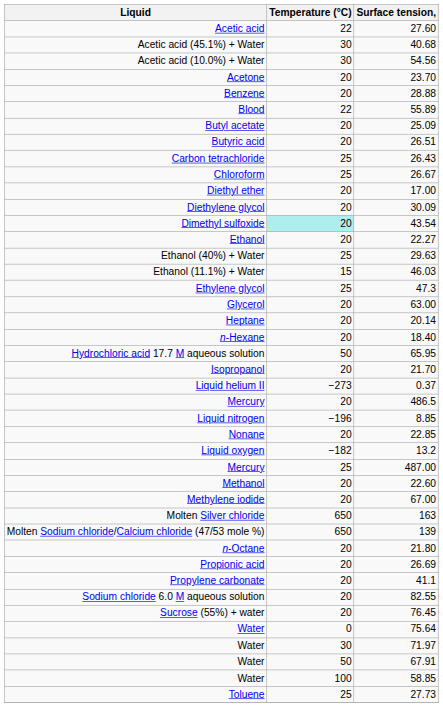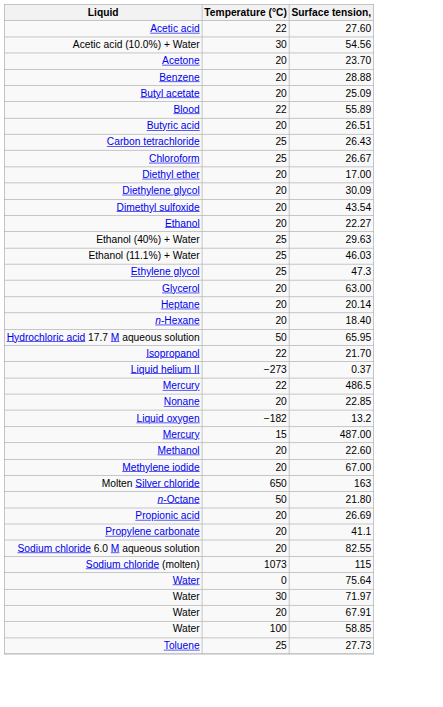- row: Acetic acid (45.1%) + Water | 30 | 40.68
rows swapped: Blood <-> Butyl acetate
Dimethyl sulfoxide | Temperature (°C): paleturquoise background -> no background
Ethanol (11.1%) + Water | Temperature (°C): 15 -> 25
Isopropanol | Temperature (°C): 20 -> 22
Mercury / 486.5 | Temperature (°C): 20 -> 22
- row: Liquid nitrogen | −196 | 8.85
Mercury / 487.00 | Temperature (°C): 25 -> 15
- row: Molten Sodium chloride/Calcium chloride (47/53 mole %) | 650 | 139
n-Octane | Temperature (°C): 20 -> 50
+ row: Sodium chloride (molten) | 1073 | 115
- row: Sucrose (55%) + water | 20 | 76.45
Water / 67.91 | Temperature (°C): 50 -> 20
